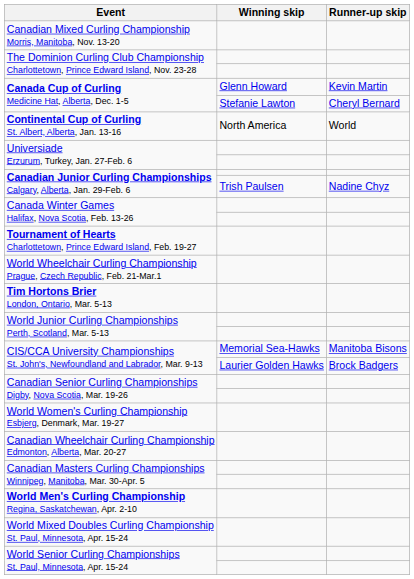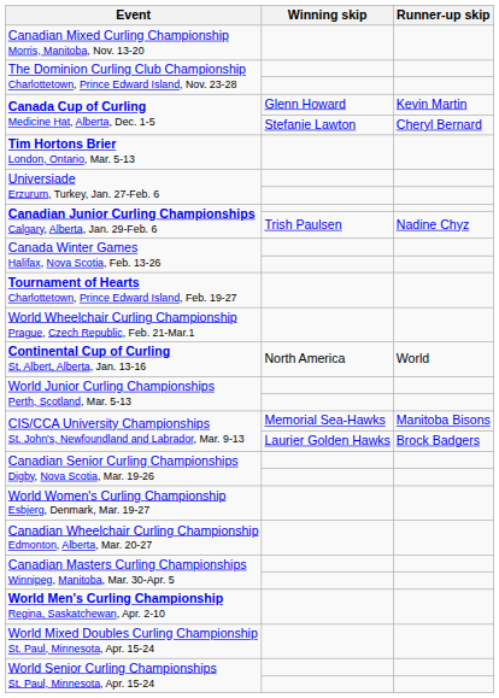rows swapped: Continental Cup of Curling St. Albert, Alberta, Jan. 13-16 <-> Tim Hortons Brier London, Ontario, Mar. 5-13
